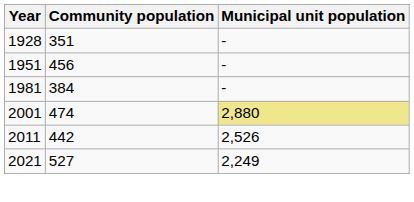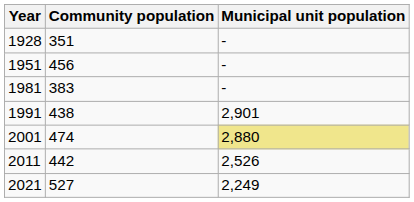1981 | Community population: 384 -> 383
+ row: 1991 | 438 | 2,901
